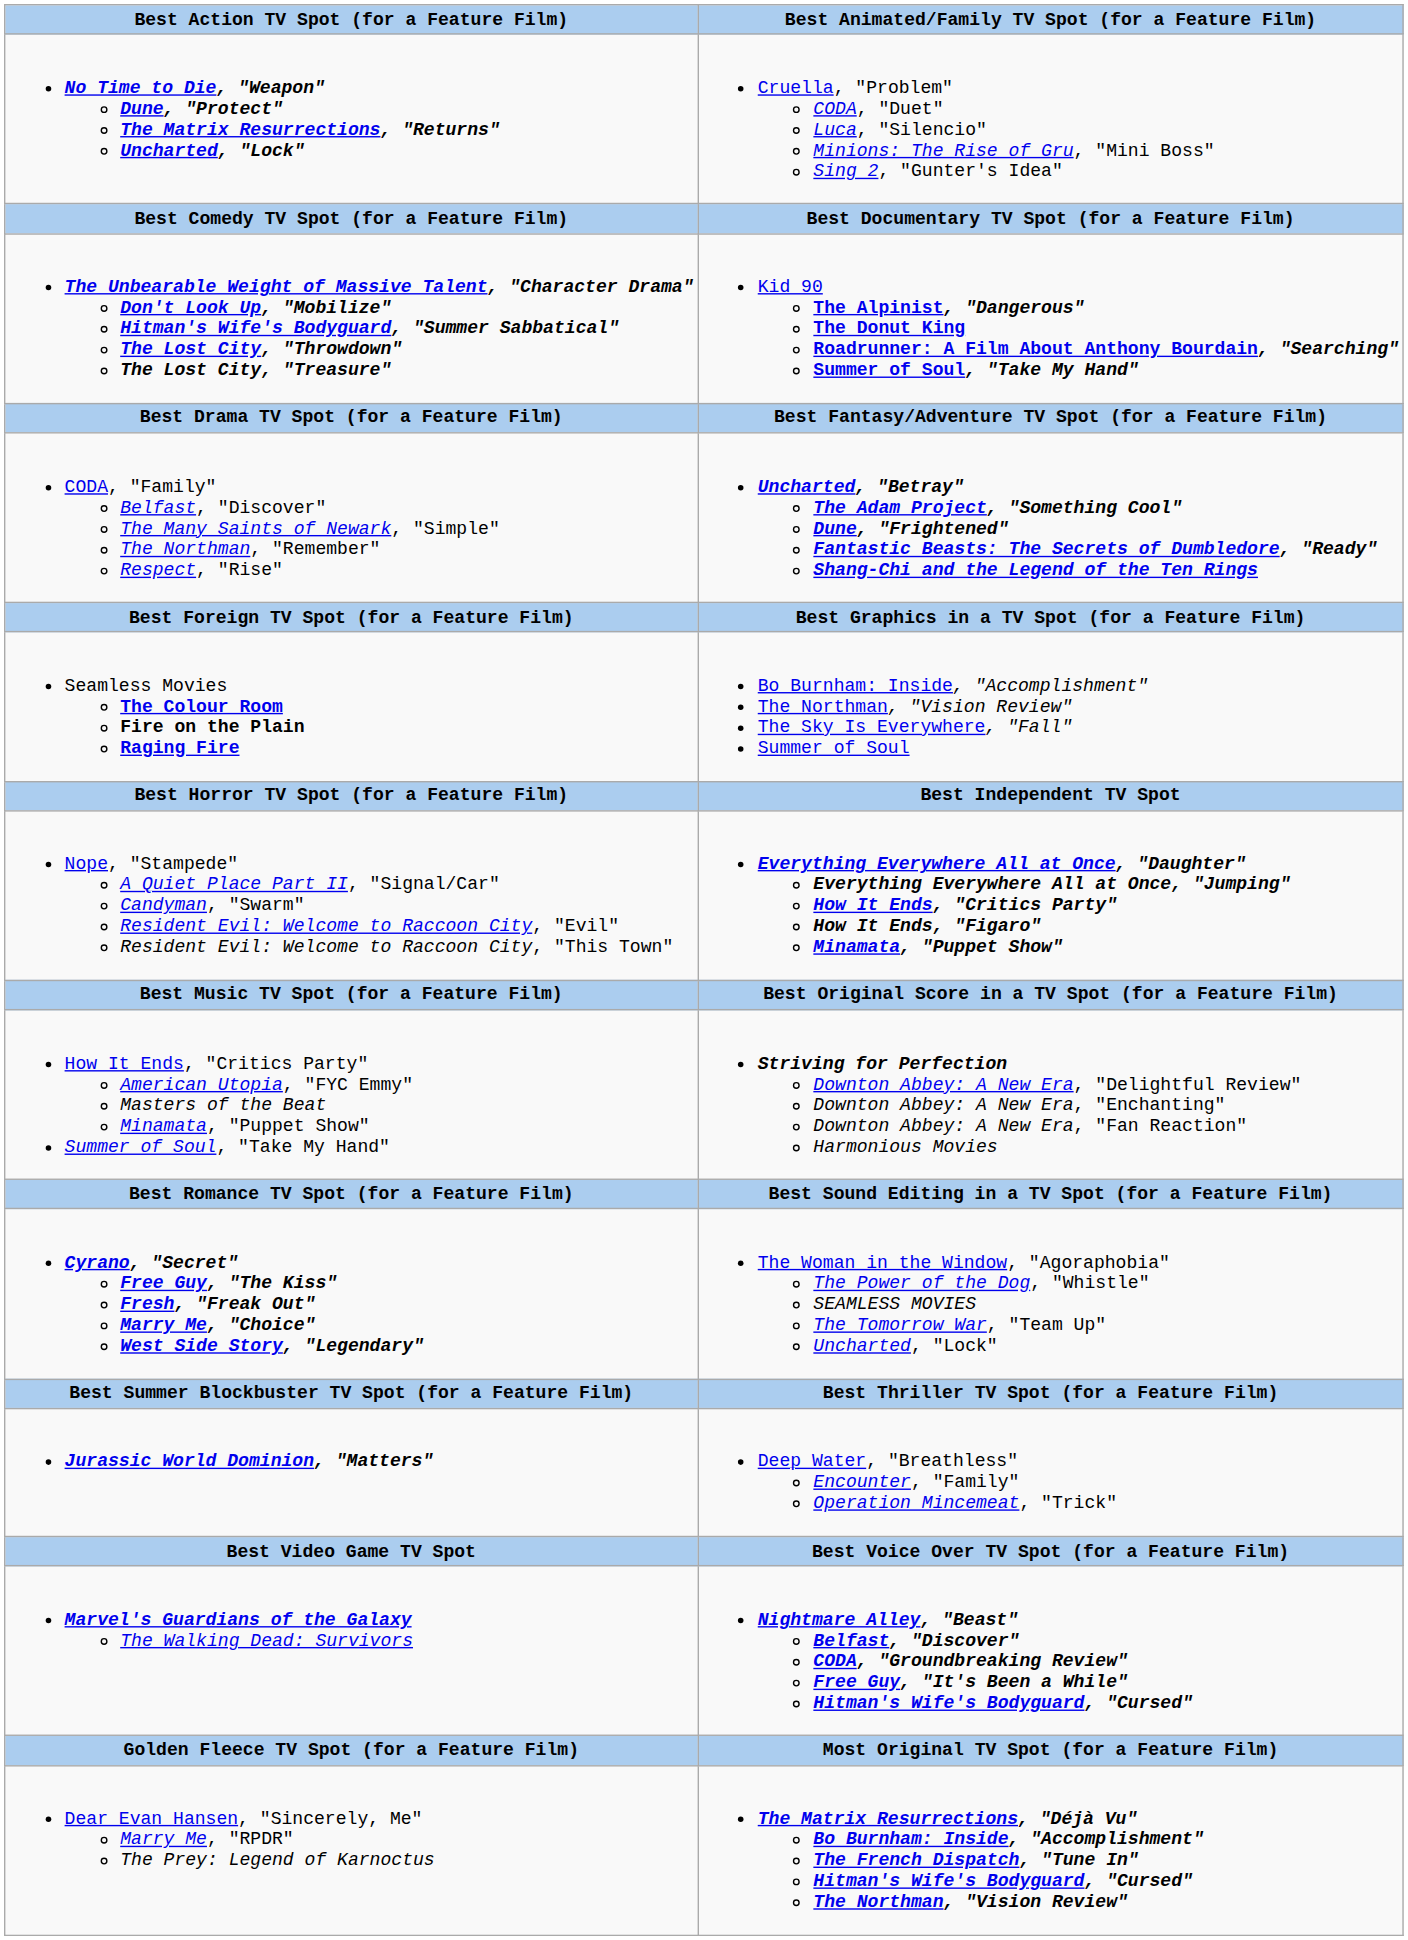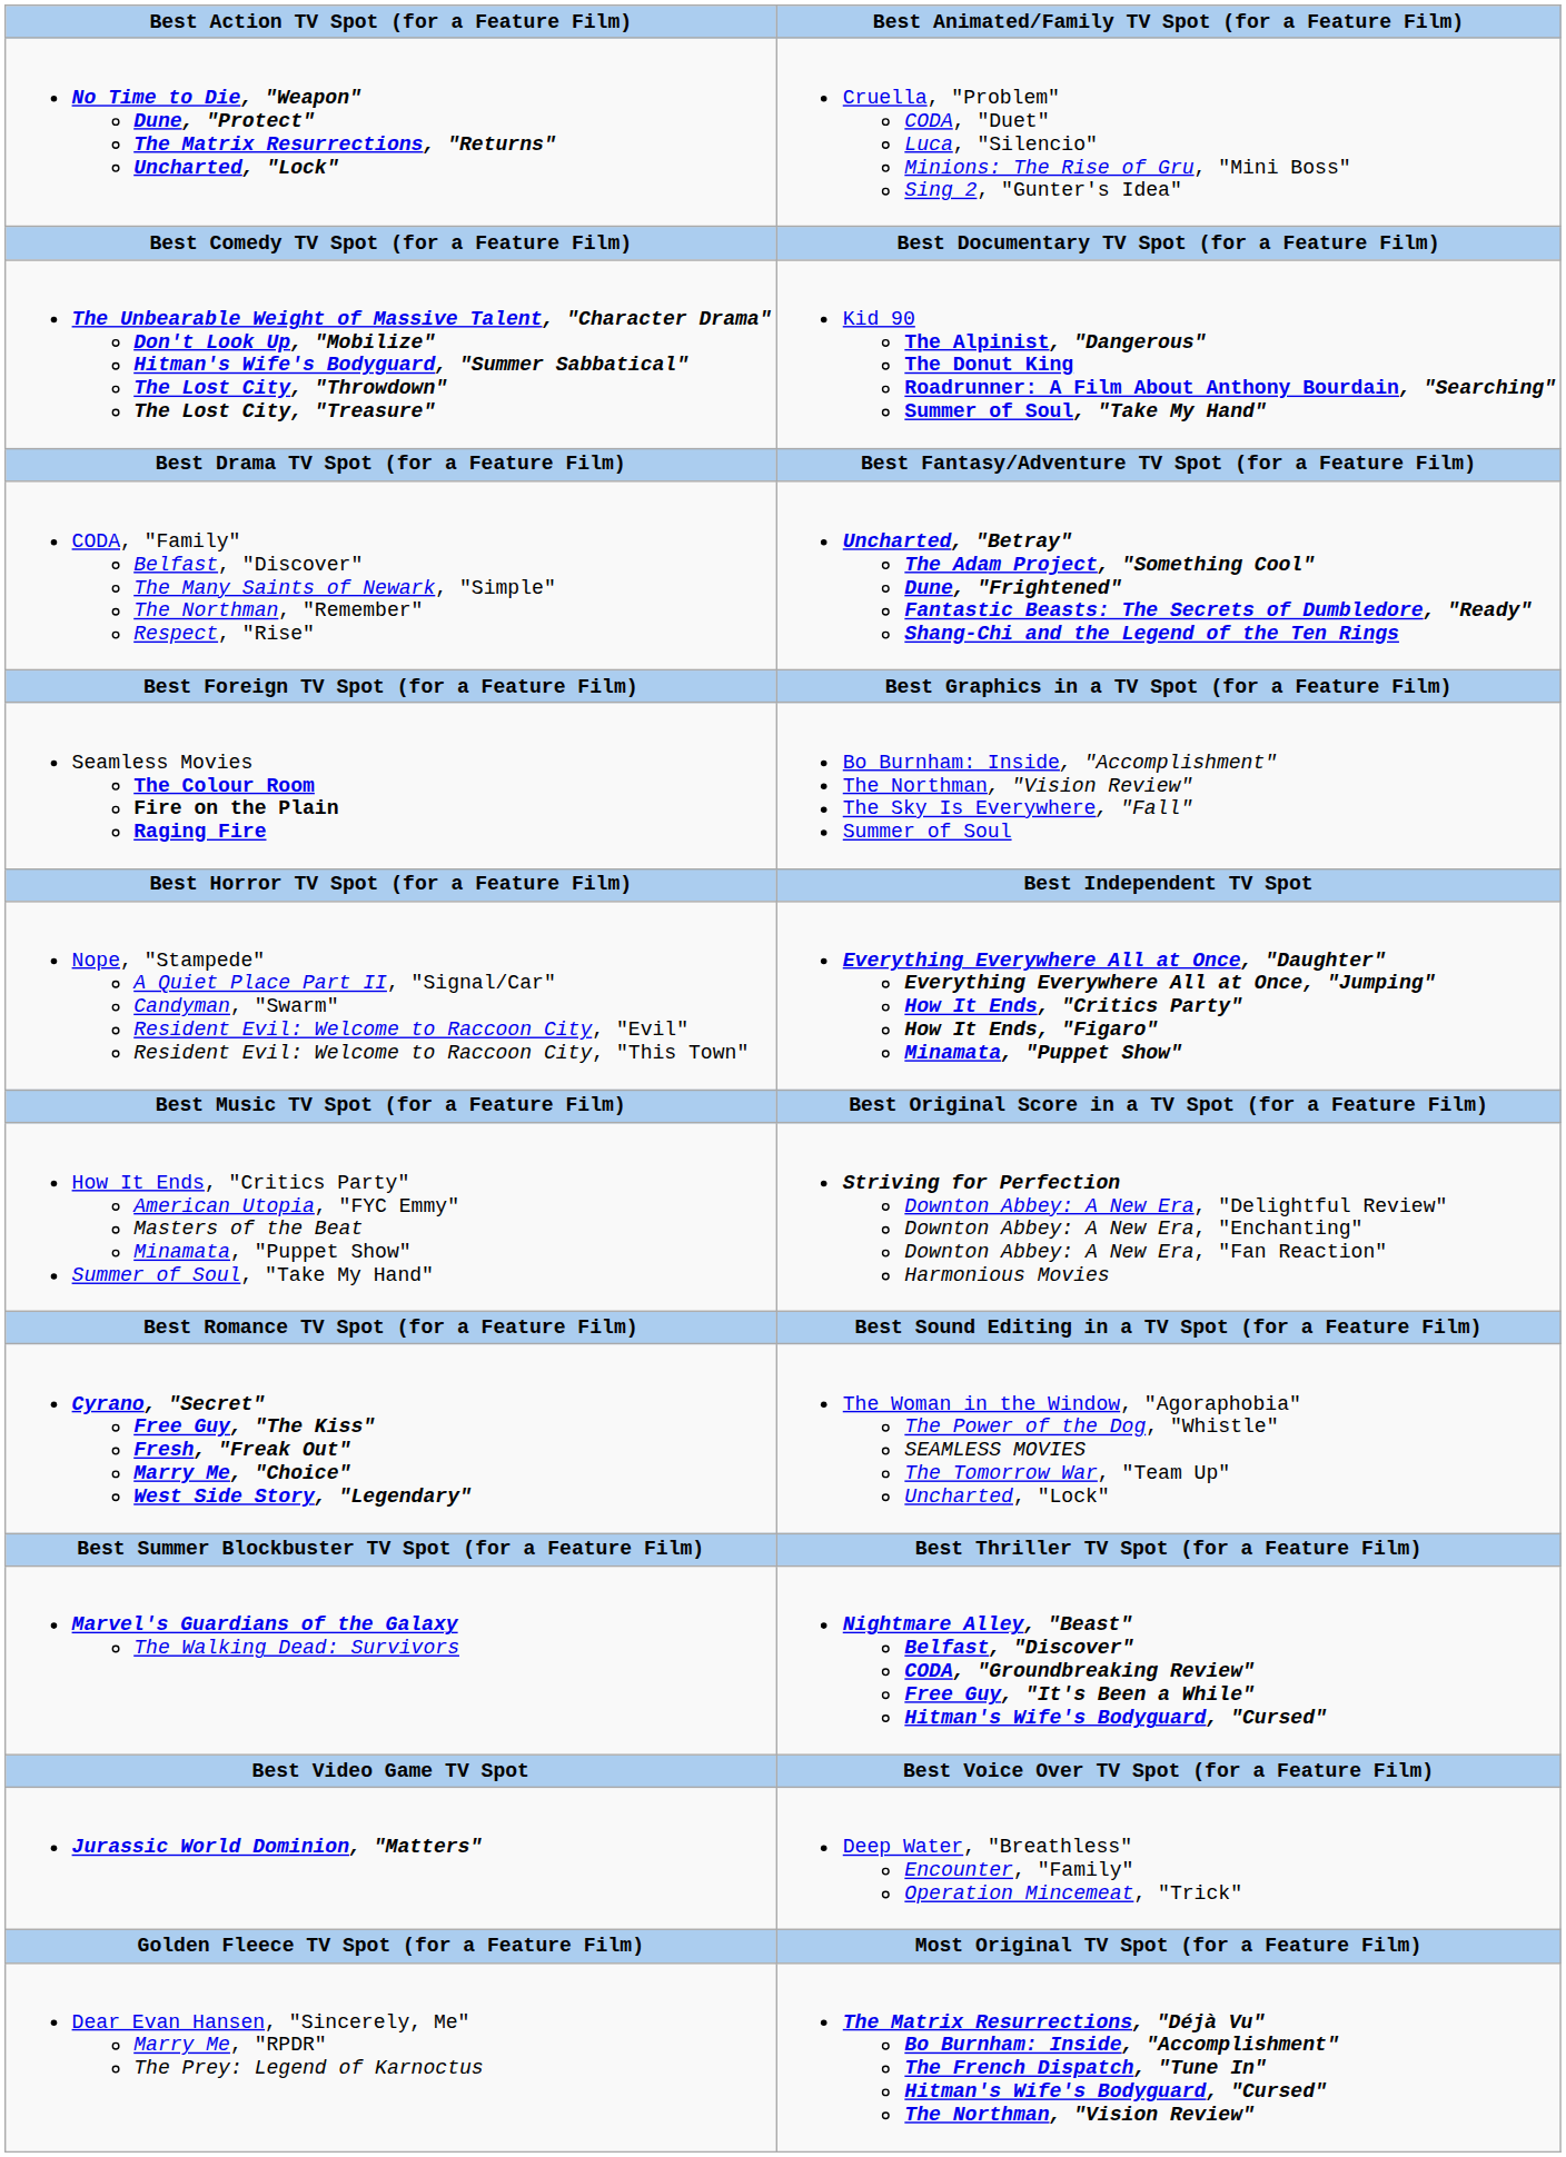rows swapped: Jurassic World Dominion, "Matters" <-> Marvel's Guardians of the Galaxy The Walking Dead: Survivors
